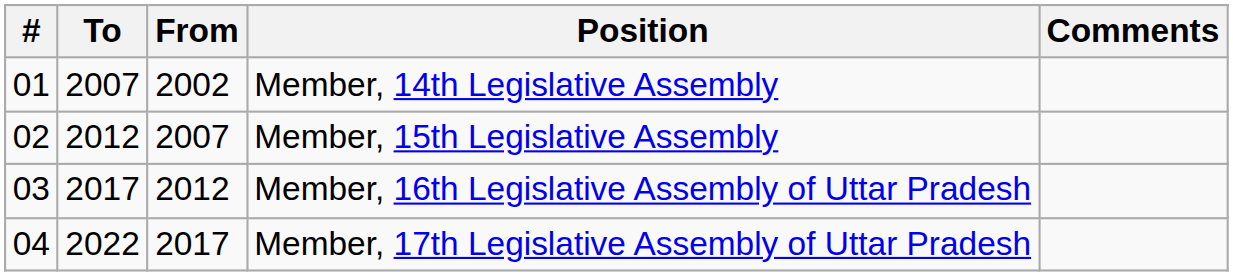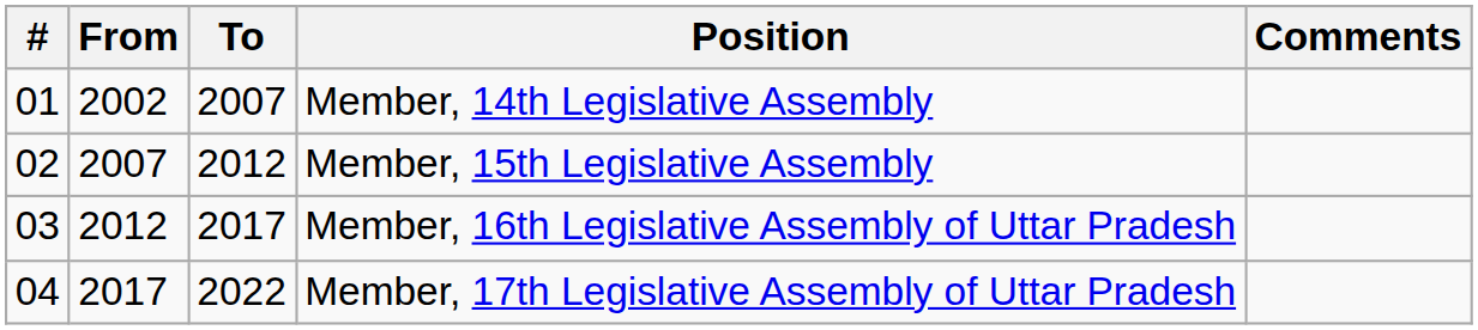columns swapped: From <-> To
